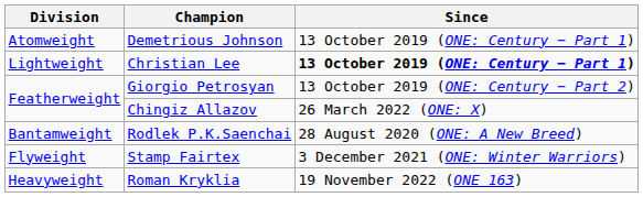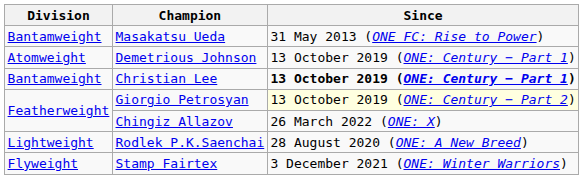+ row: Bantamweight | Masakatsu Ueda | 31 May 2013 (ONE FC: Rise to Power)
Christian Lee | Division: Lightweight -> Bantamweight
Giorgio Petrosyan | Since: no background -> lightyellow background
Rodlek P.K.Saenchai | Division: Bantamweight -> Lightweight
- row: Heavyweight | Roman Kryklia | 19 November 2022 (ONE 163)
